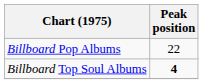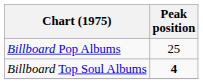Billboard Pop Albums | Peak position: 22 -> 25
